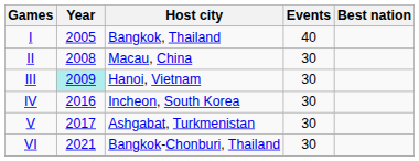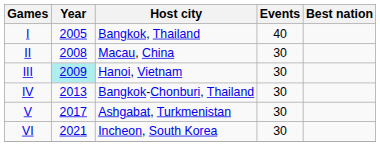IV | Year: 2016 -> 2013
IV | Host city: Incheon, South Korea -> Bangkok-Chonburi, Thailand
VI | Host city: Bangkok-Chonburi, Thailand -> Incheon, South Korea
